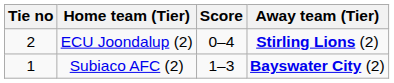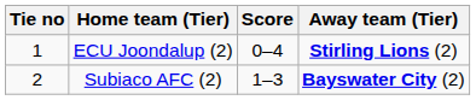ECU Joondalup (2) | Tie no: 2 -> 1
Subiaco AFC (2) | Tie no: 1 -> 2
